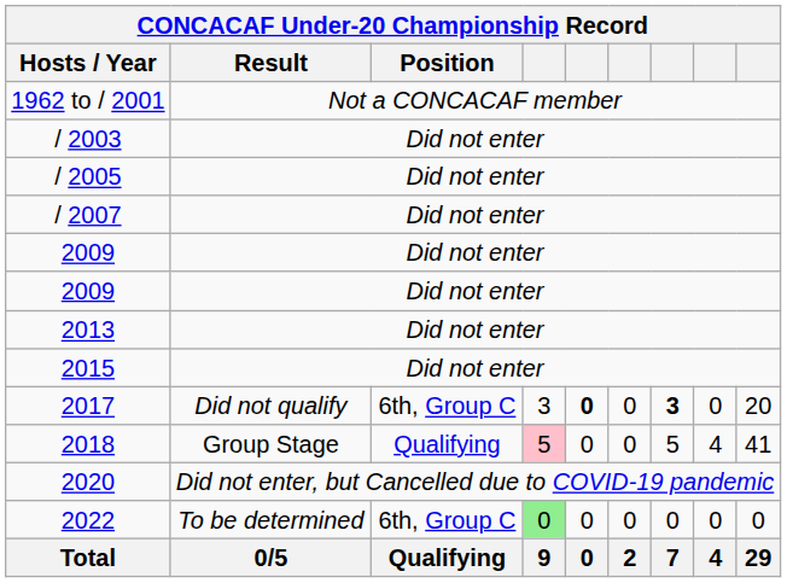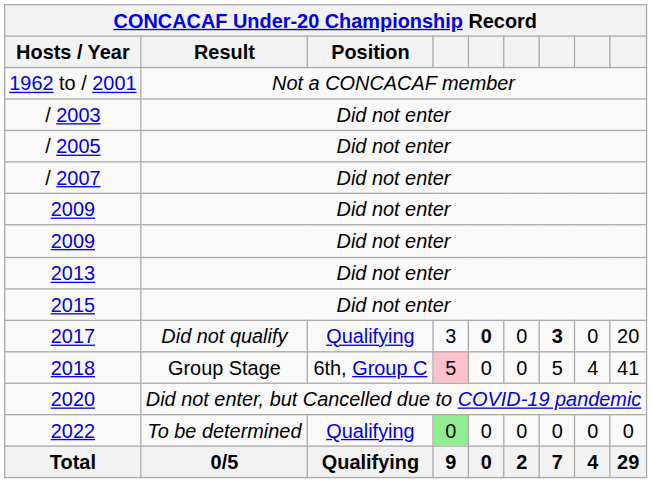2017 | Position: 6th, Group C -> Qualifying
2018 | Position: Qualifying -> 6th, Group C
2022 | Position: 6th, Group C -> Qualifying
